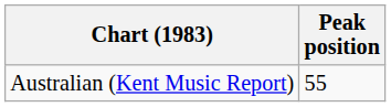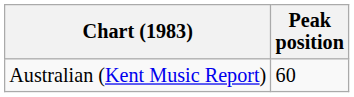Australian (Kent Music Report) | Peak position: 55 -> 60
